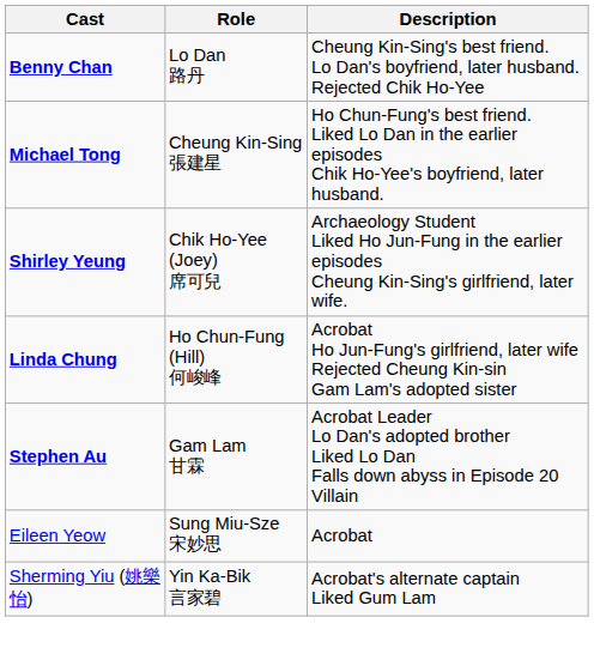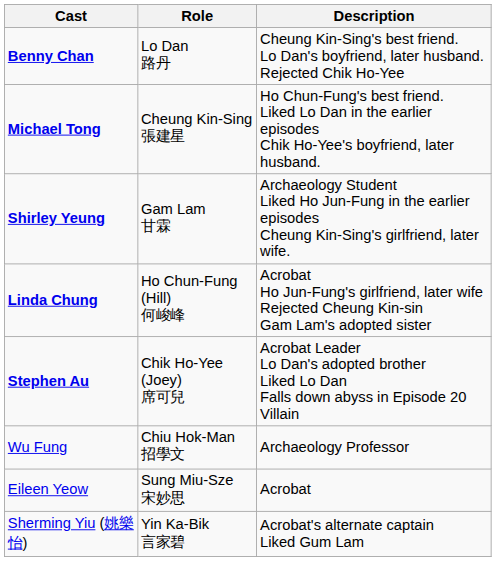Shirley Yeung | Role: Chik Ho-Yee (Joey) 席可兒 -> Gam Lam 甘霖
Stephen Au | Role: Gam Lam 甘霖 -> Chik Ho-Yee (Joey) 席可兒
+ row: Wu Fung | Chiu Hok-Man 招學文 | Archaeology Professor
